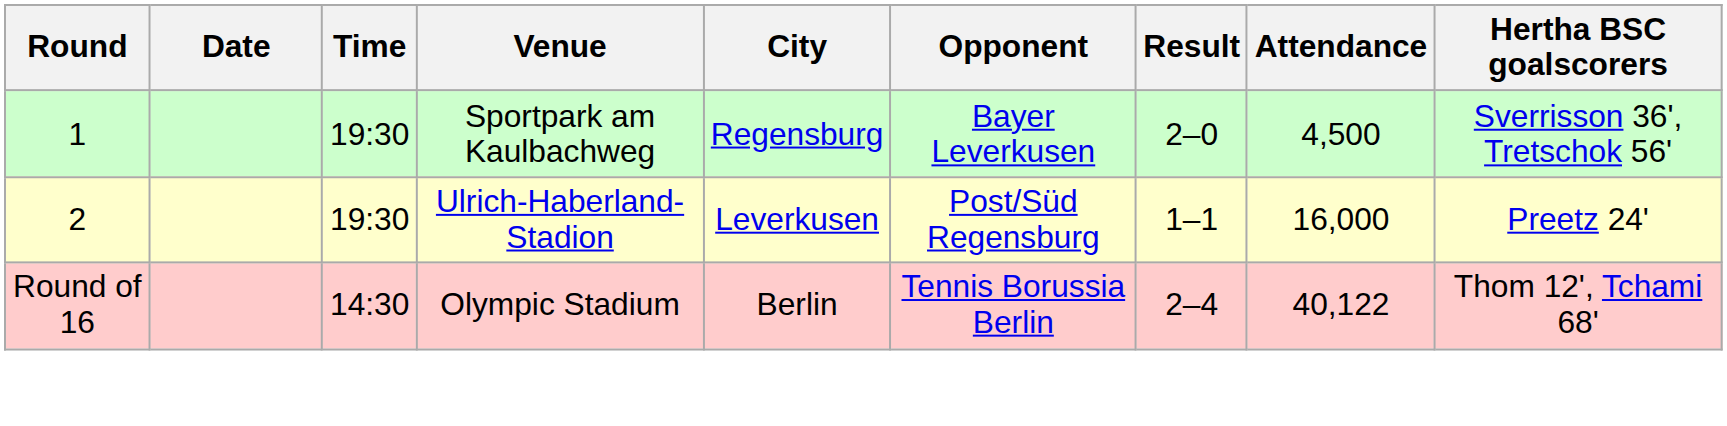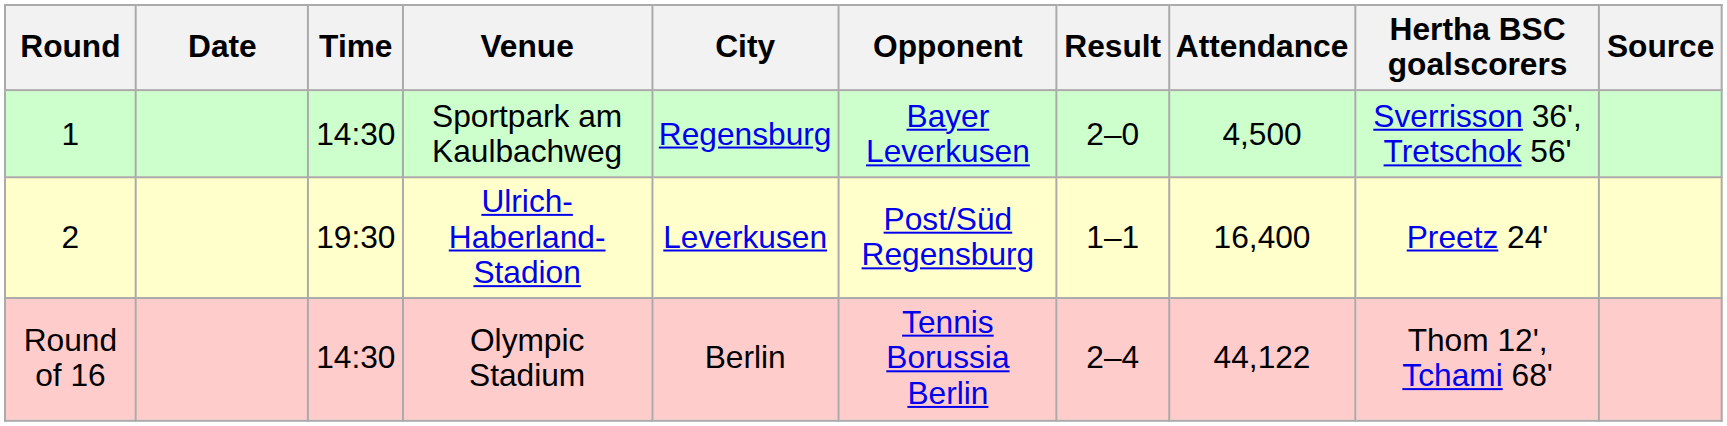+ column: Source
Sportpark am Kaulbachweg | Time: 19:30 -> 14:30
Ulrich-Haberland-Stadion | Attendance: 16,000 -> 16,400
Olympic Stadium | Attendance: 40,122 -> 44,122
